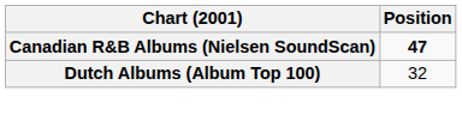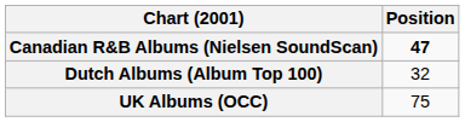+ row: UK Albums (OCC) | 75
